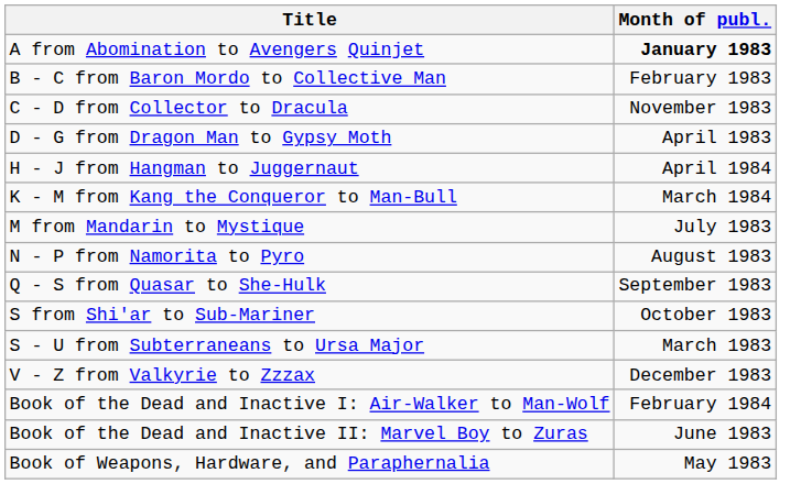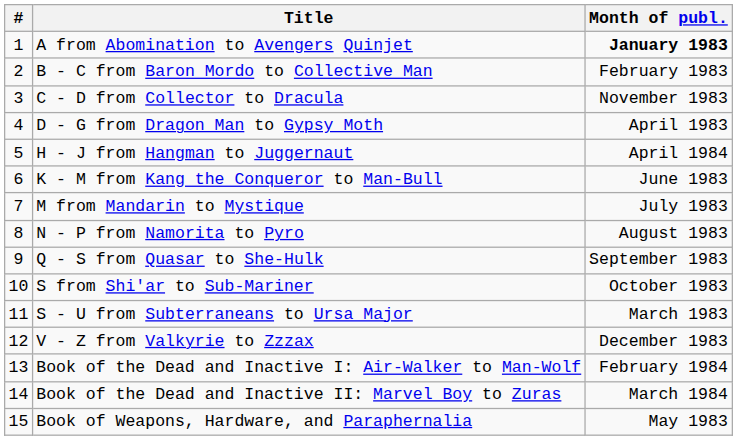+ column: # | 1 | 2 | 3 | 4 | 5 | 6 | 7 | 8 | 9 | 10 | 11 | 12 | 13 | 14 | 15
K - M from Kang the Conqueror to Man-Bull | Month of publ.: March 1984 -> June 1983
Book of the Dead and Inactive II: Marvel Boy to Zuras | Month of publ.: June 1983 -> March 1984
